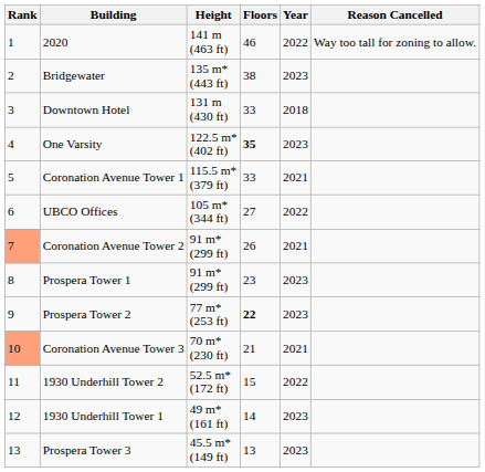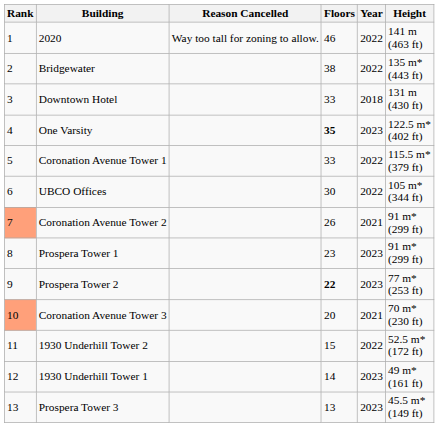columns swapped: Height <-> Reason Cancelled
Bridgewater | Year: 2023 -> 2022
Coronation Avenue Tower 1 | Year: 2021 -> 2022
UBCO Offices | Floors: 27 -> 30
Coronation Avenue Tower 3 | Floors: 21 -> 20
